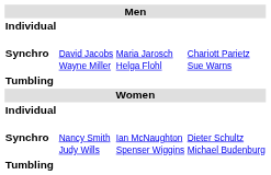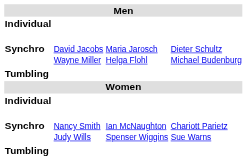Synchro / David Jacobs Wayne Miller | column 4: Chariott Parietz Sue Warns -> Dieter Schultz Michael Budenburg
Synchro / Nancy Smith Judy Wills | column 4: Dieter Schultz Michael Budenburg -> Chariott Parietz Sue Warns
